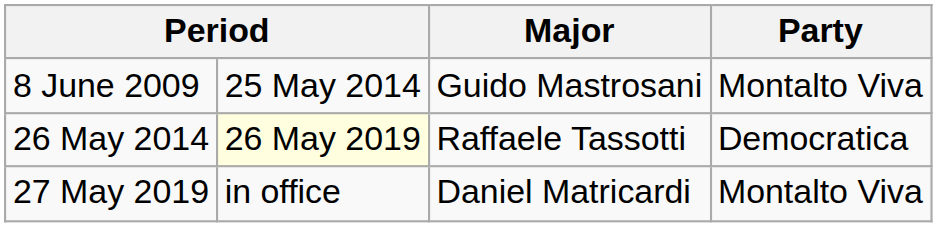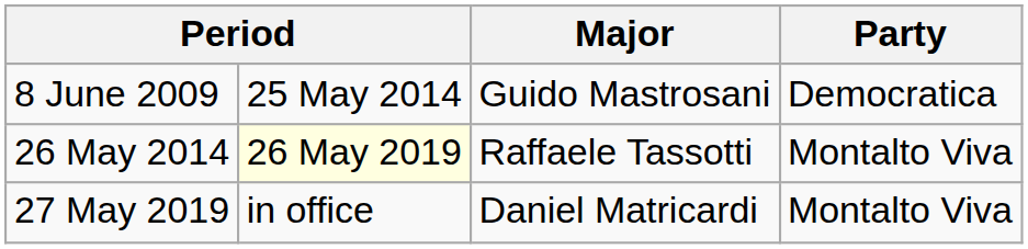8 June 2009 | Party: Montalto Viva -> Democratica
26 May 2014 | Party: Democratica -> Montalto Viva
